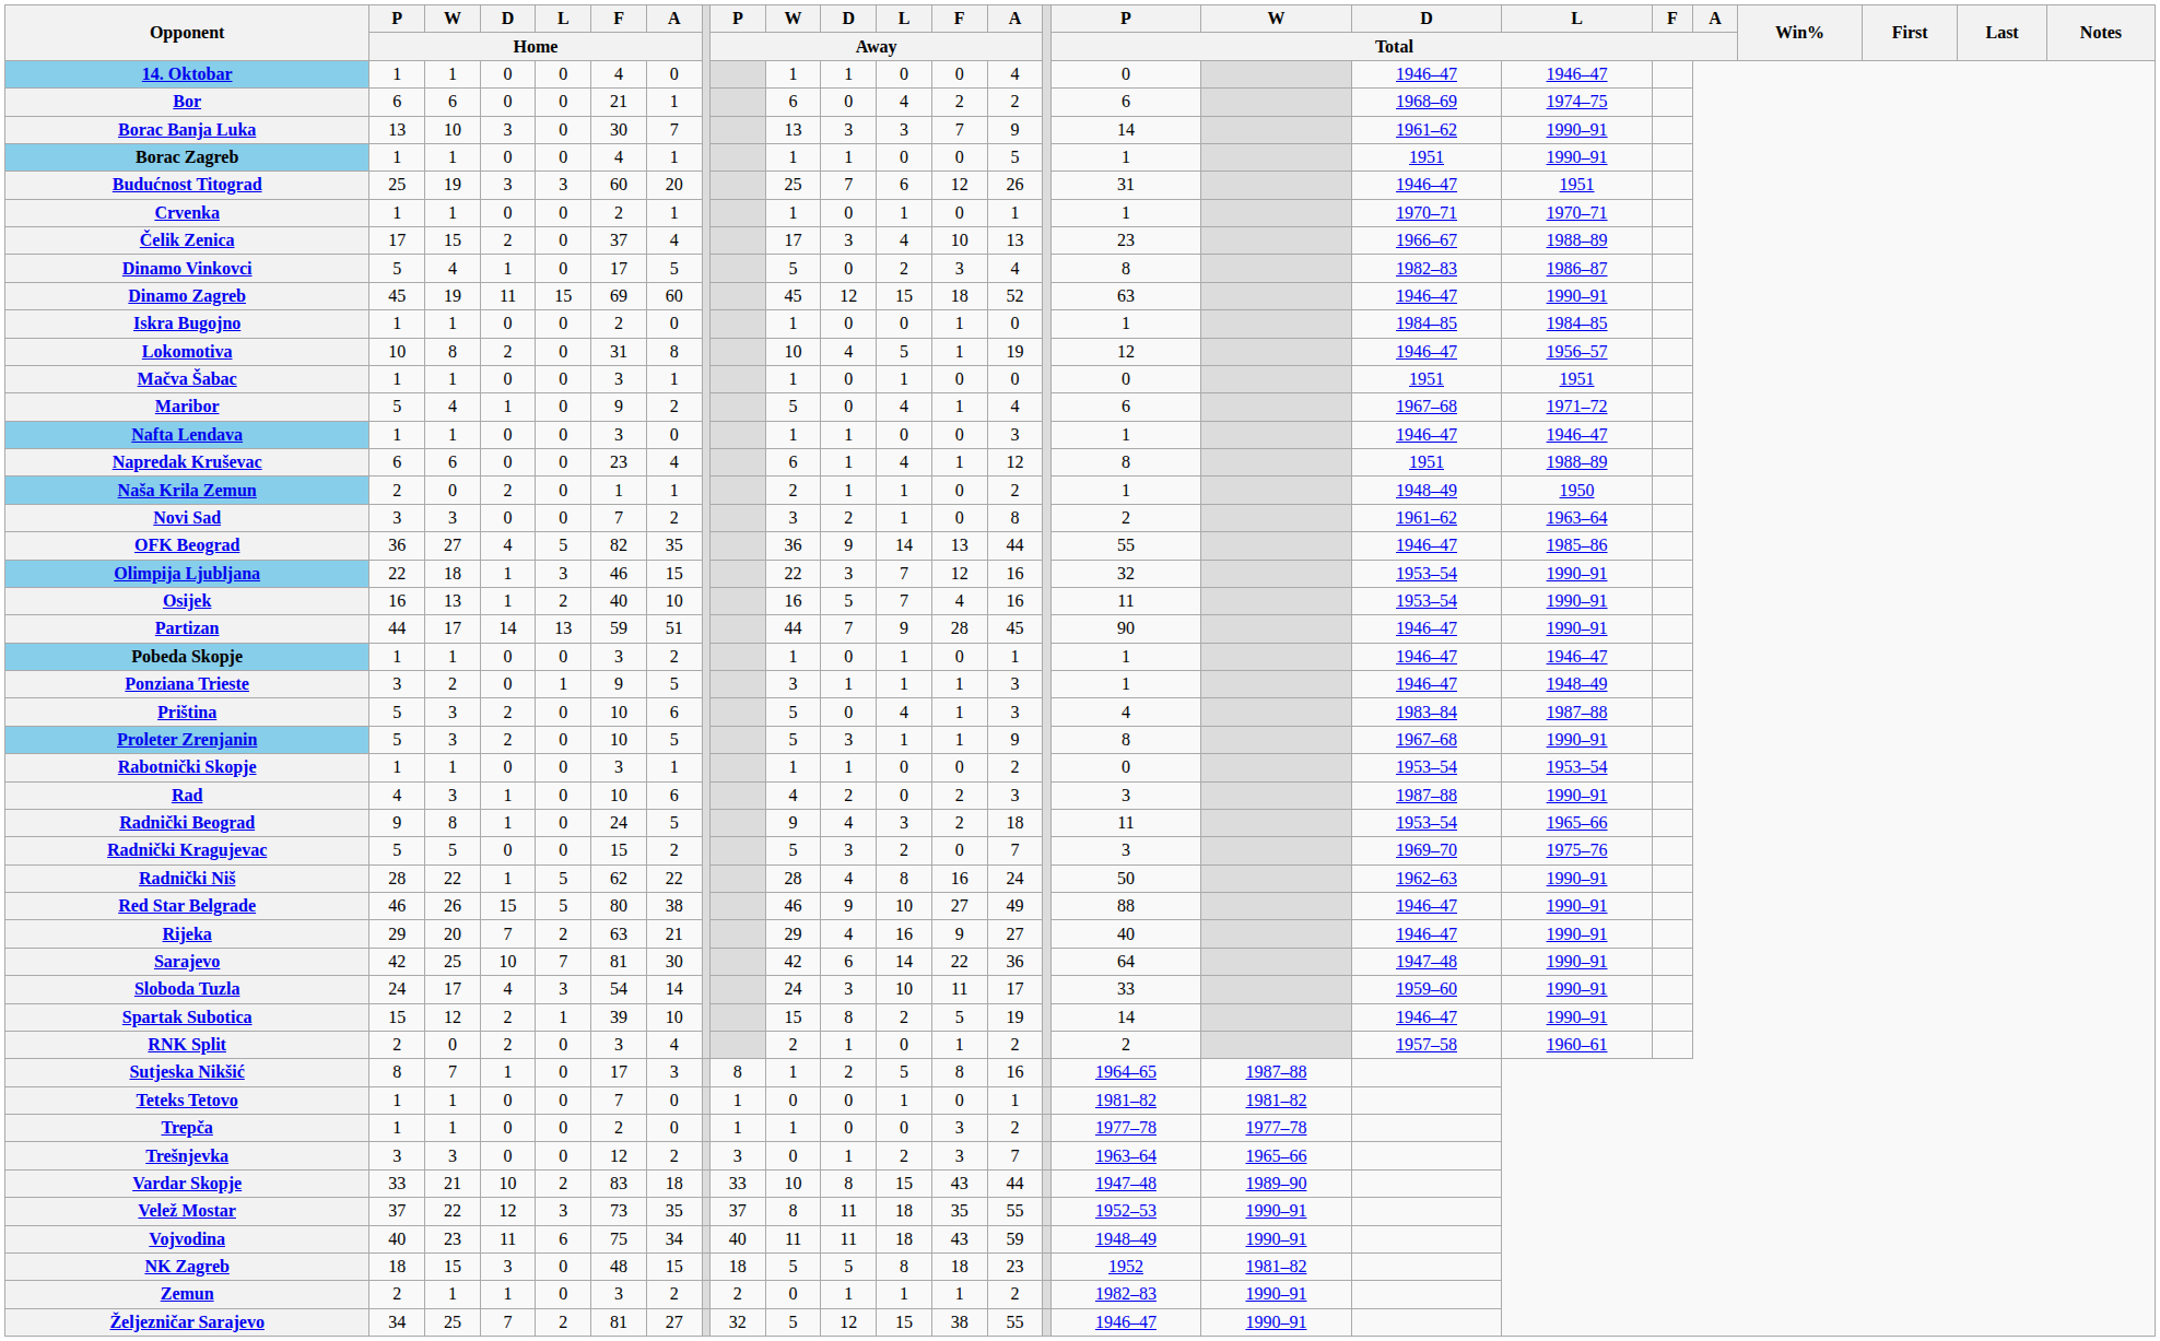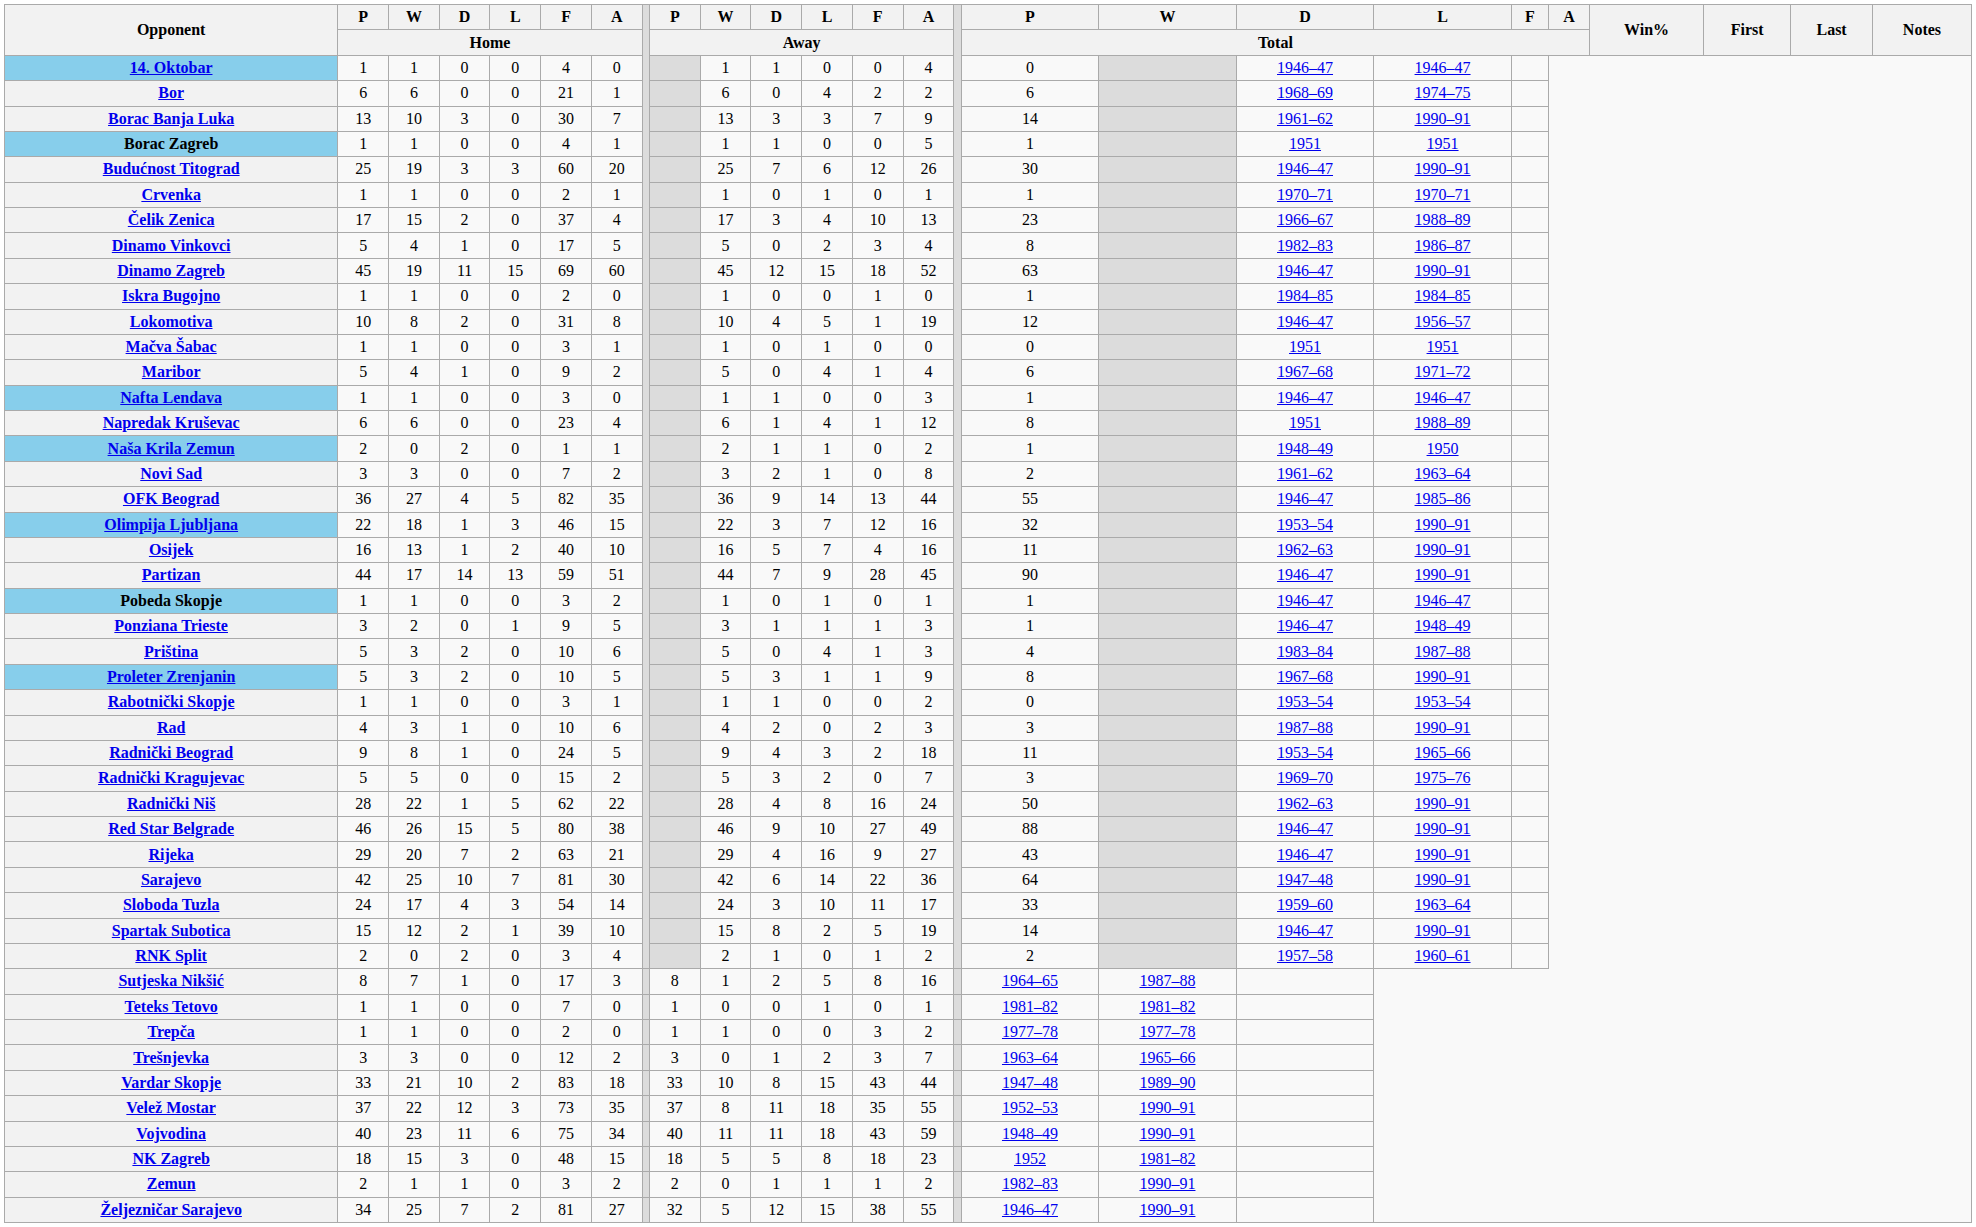Borac Zagreb | L / Total: 1990–91 -> 1951
Budućnost Titograd | P / Total: 31 -> 30
Budućnost Titograd | L / Total: 1951 -> 1990–91
Osijek | D / Total: 1953–54 -> 1962–63
Rijeka | P / Total: 40 -> 43
Sloboda Tuzla | L / Total: 1990–91 -> 1963–64
